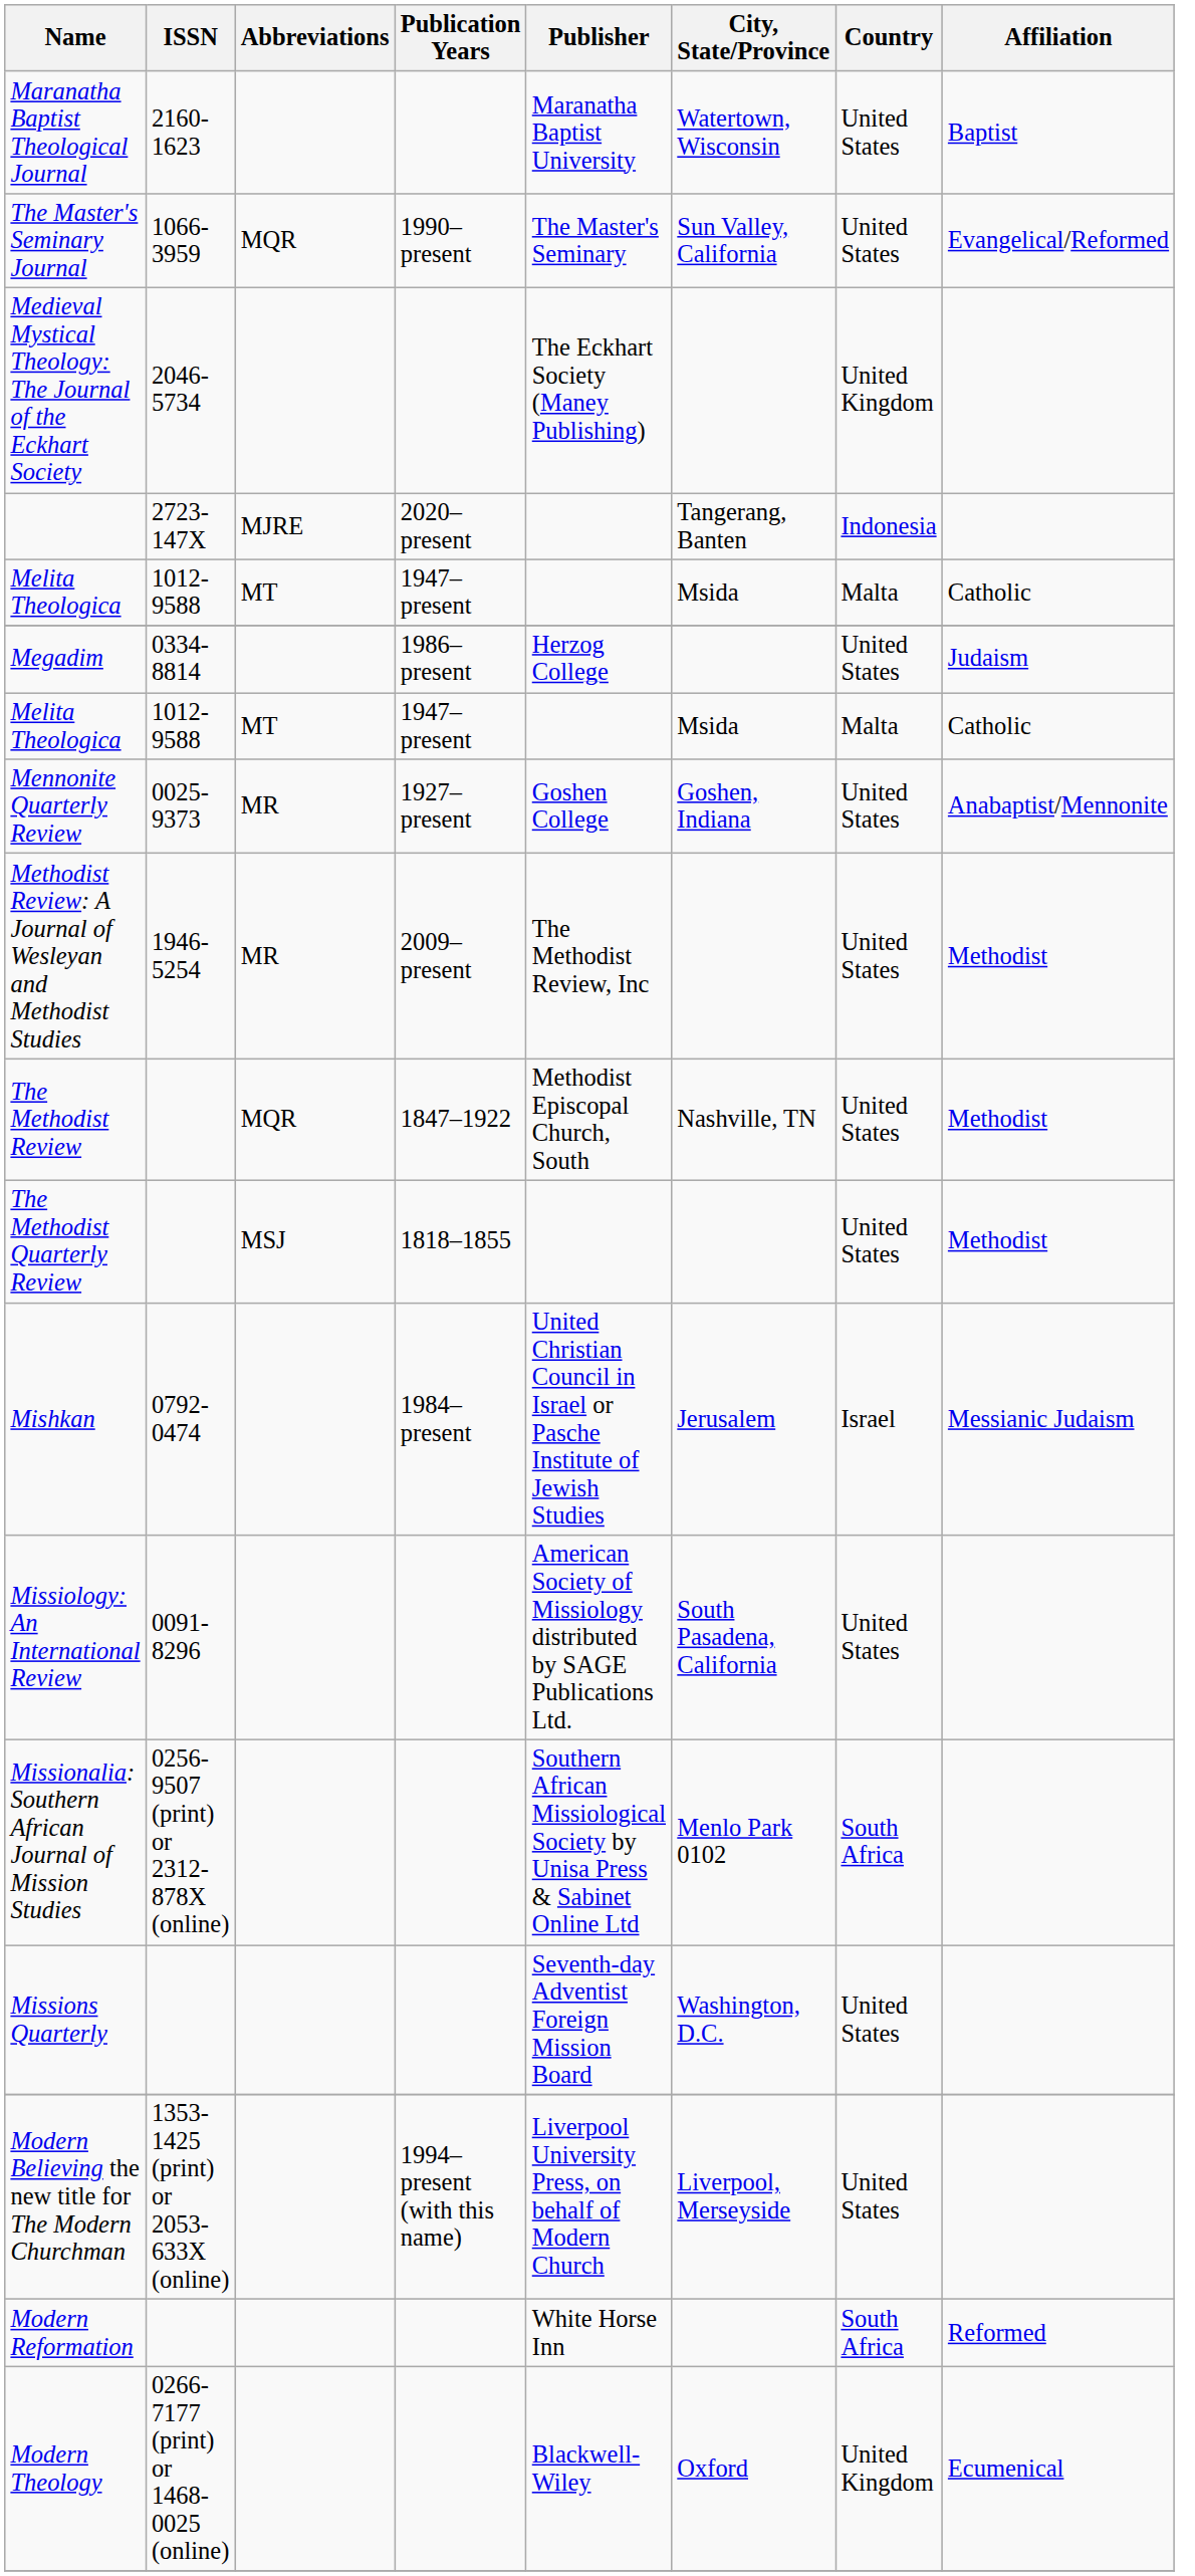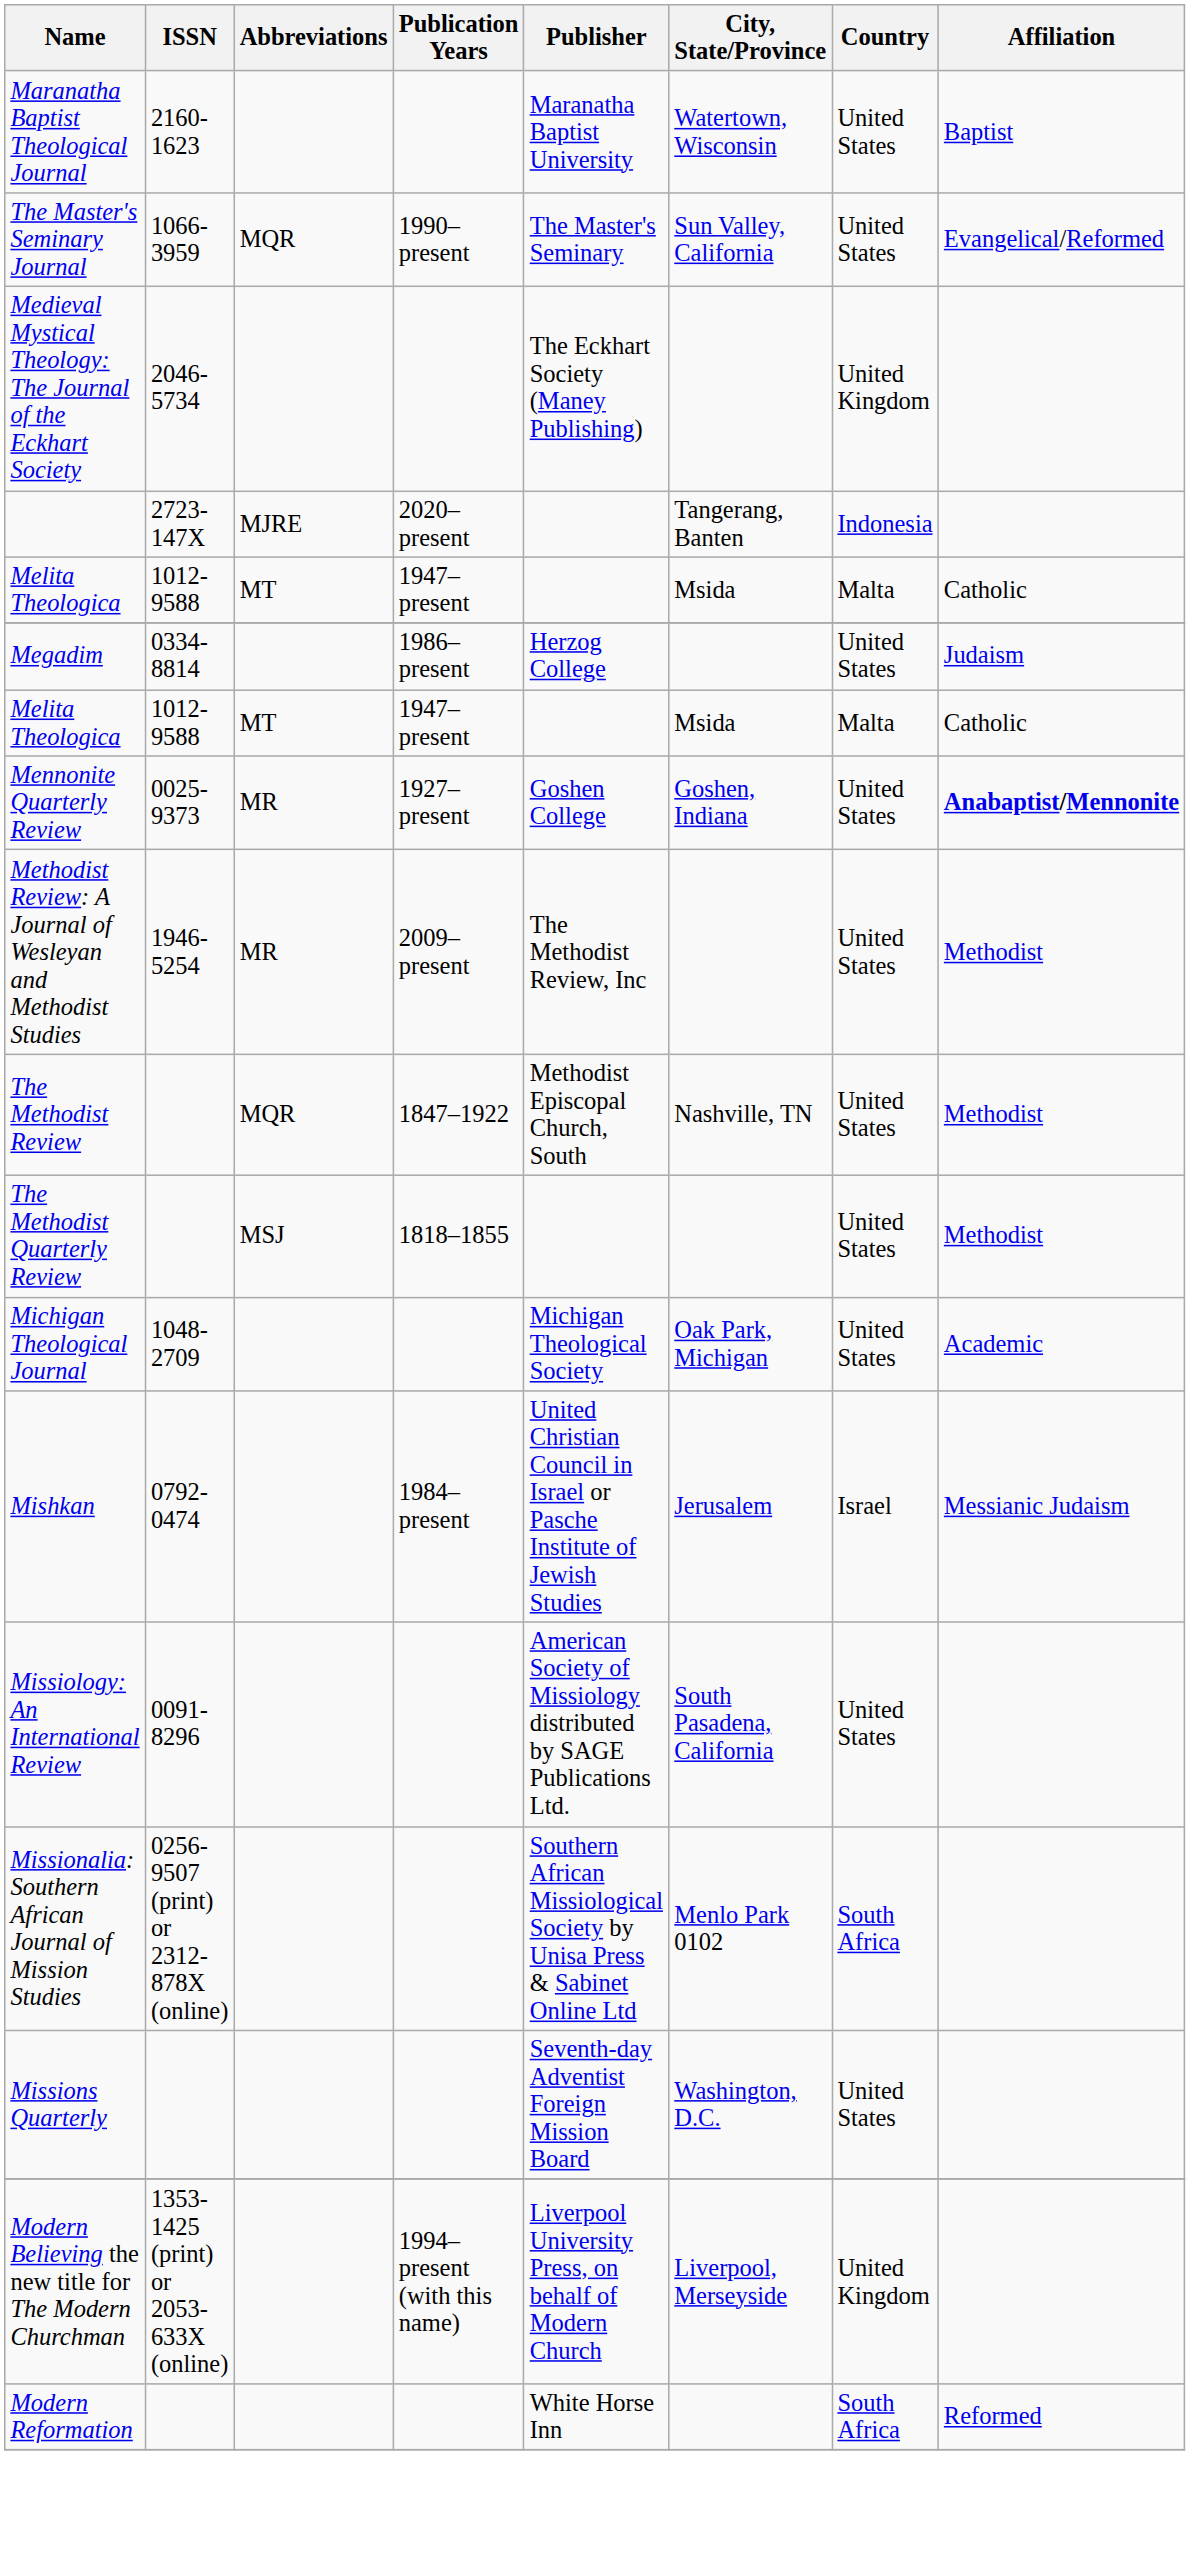Mennonite Quarterly Review | Affiliation: normal -> bold
+ row: Michigan Theological Journal | 1048-2709 | Michigan Theological Society | Oak Park, Michigan | United States | Academic
Modern Believing the new title for The Modern Churchman | Country: United States -> United Kingdom
- row: Modern Theology | 0266-7177 (print) or 1468-0025 (online) | Blackwell-Wiley | Oxford | United Kingdom | Ecumenical
